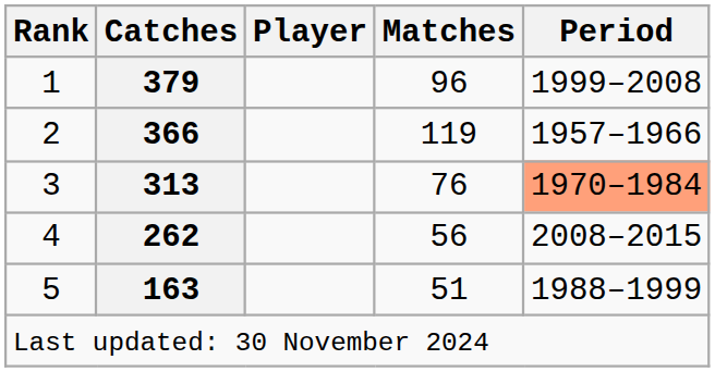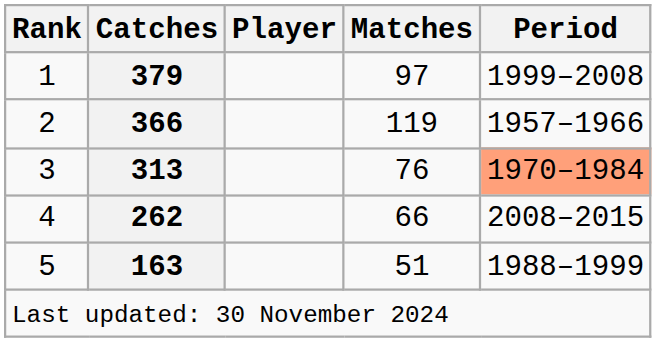1 | Matches: 96 -> 97
4 | Matches: 56 -> 66
